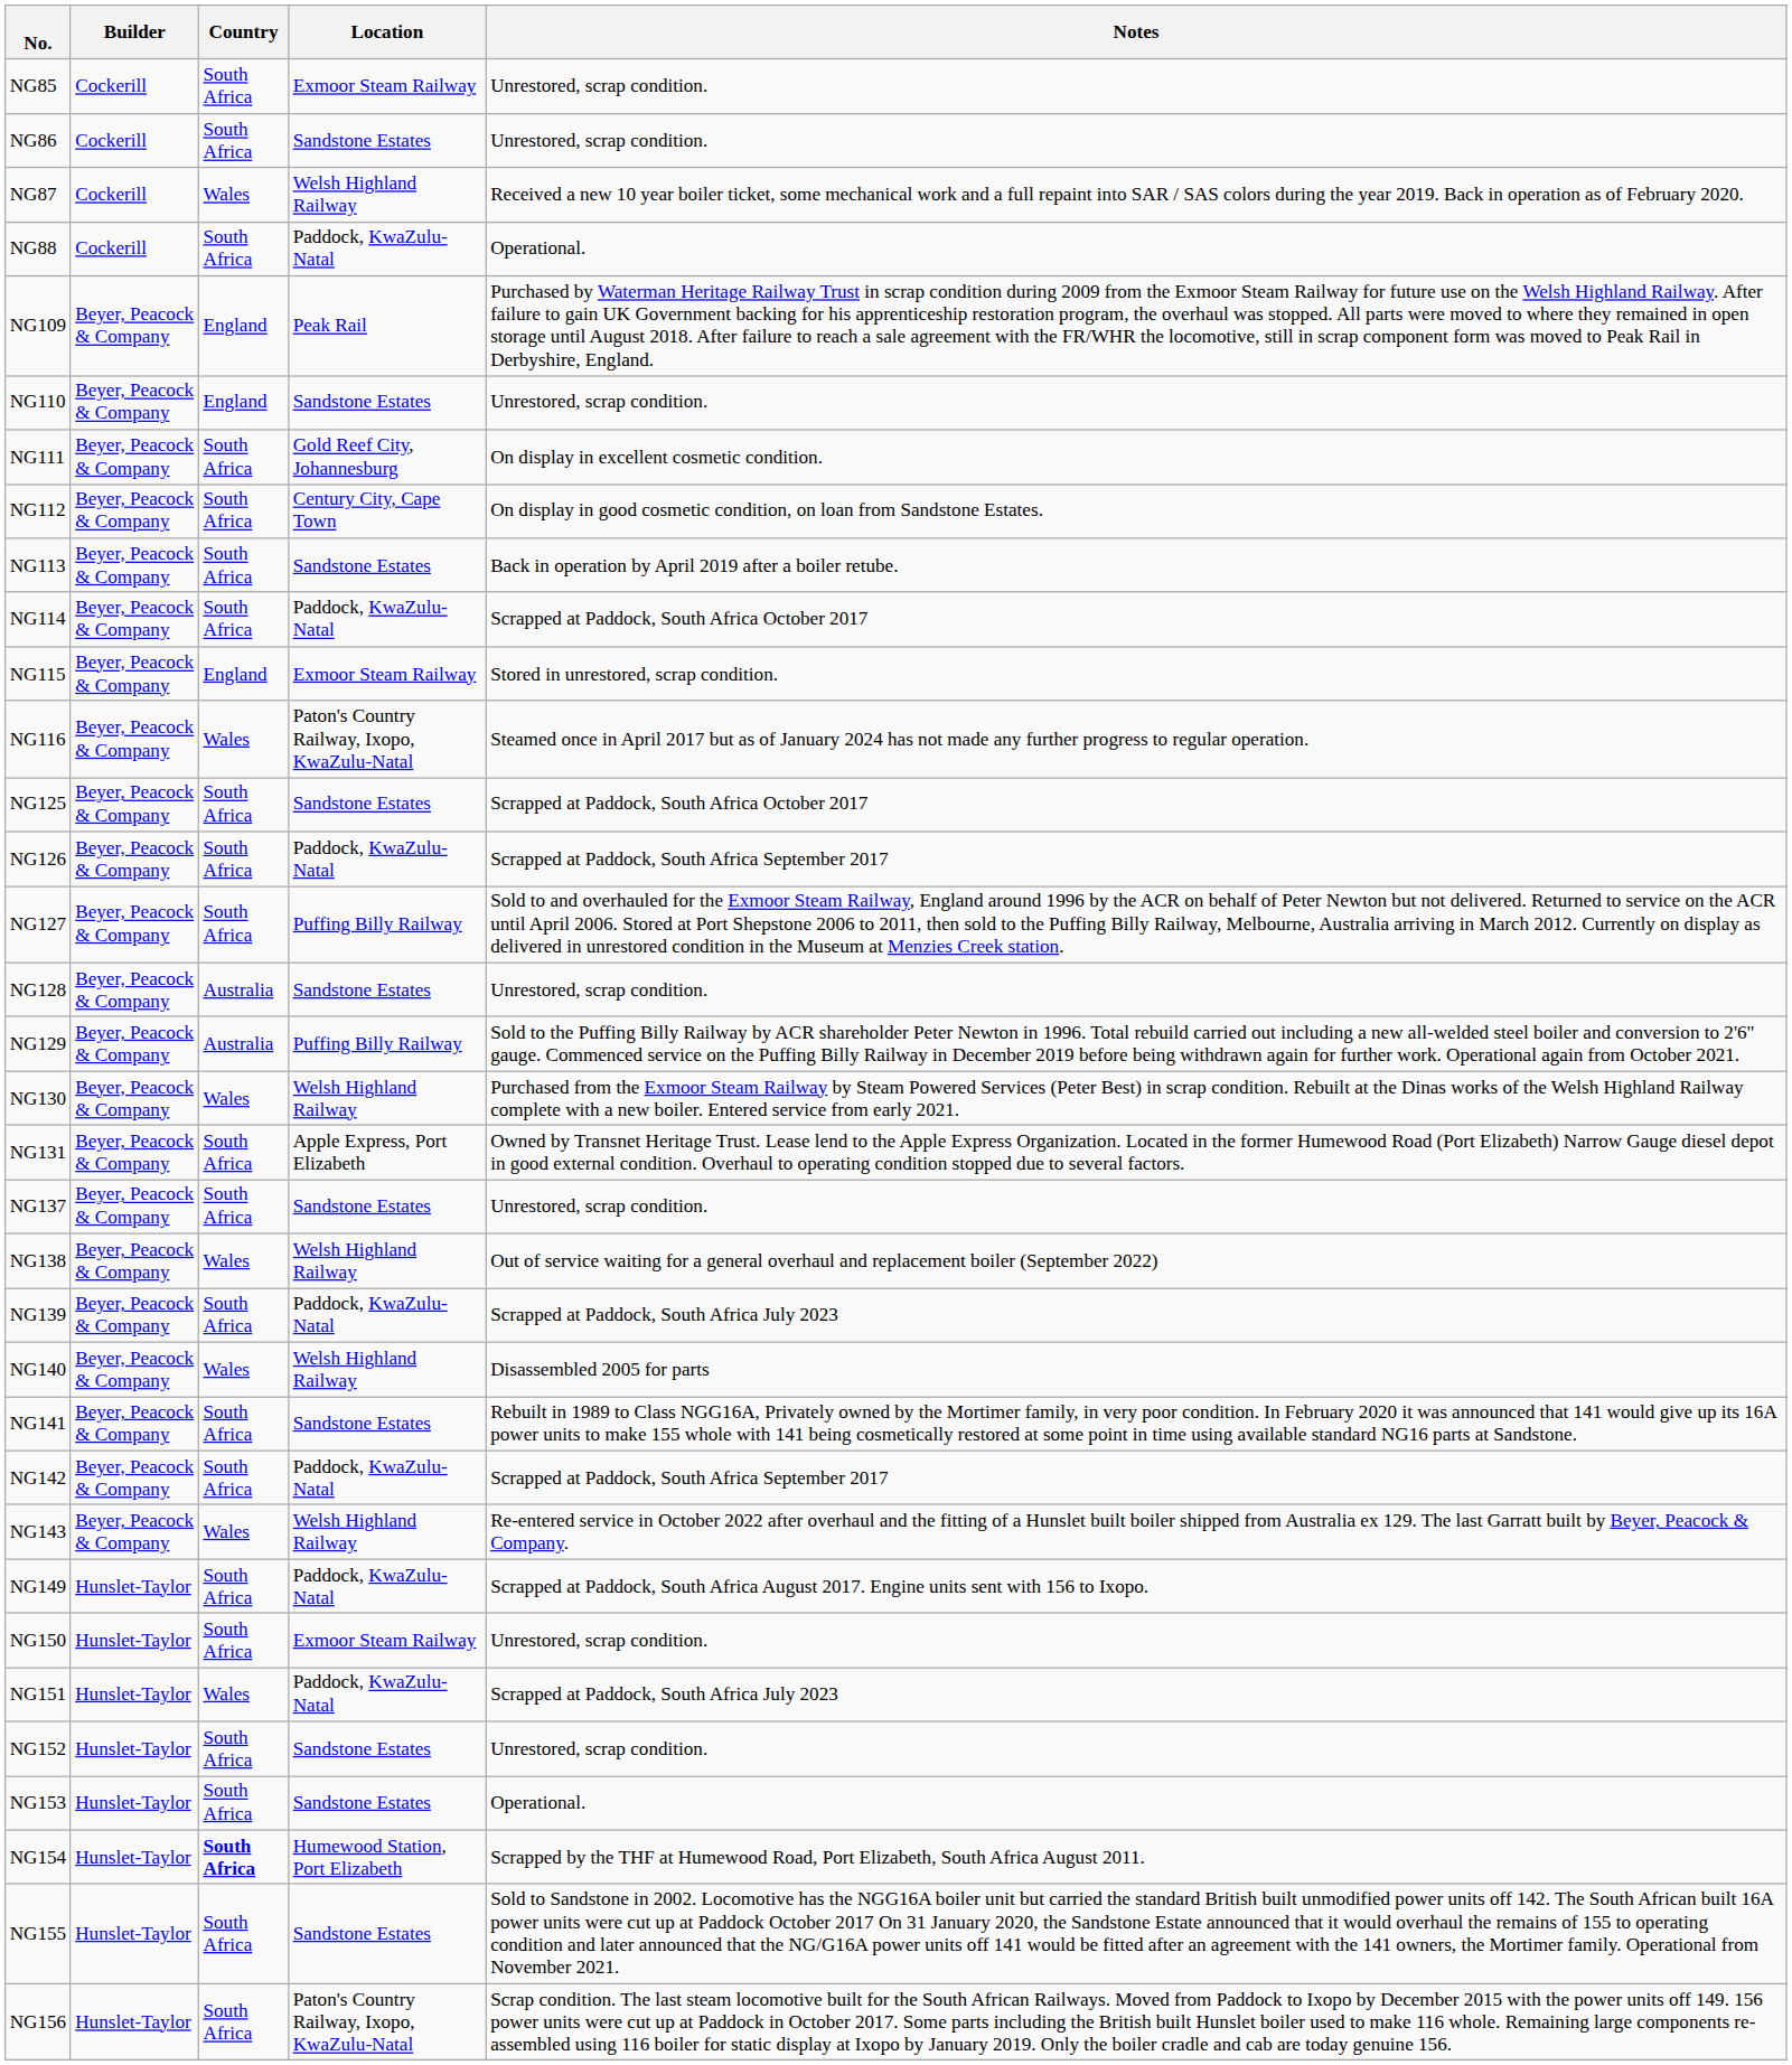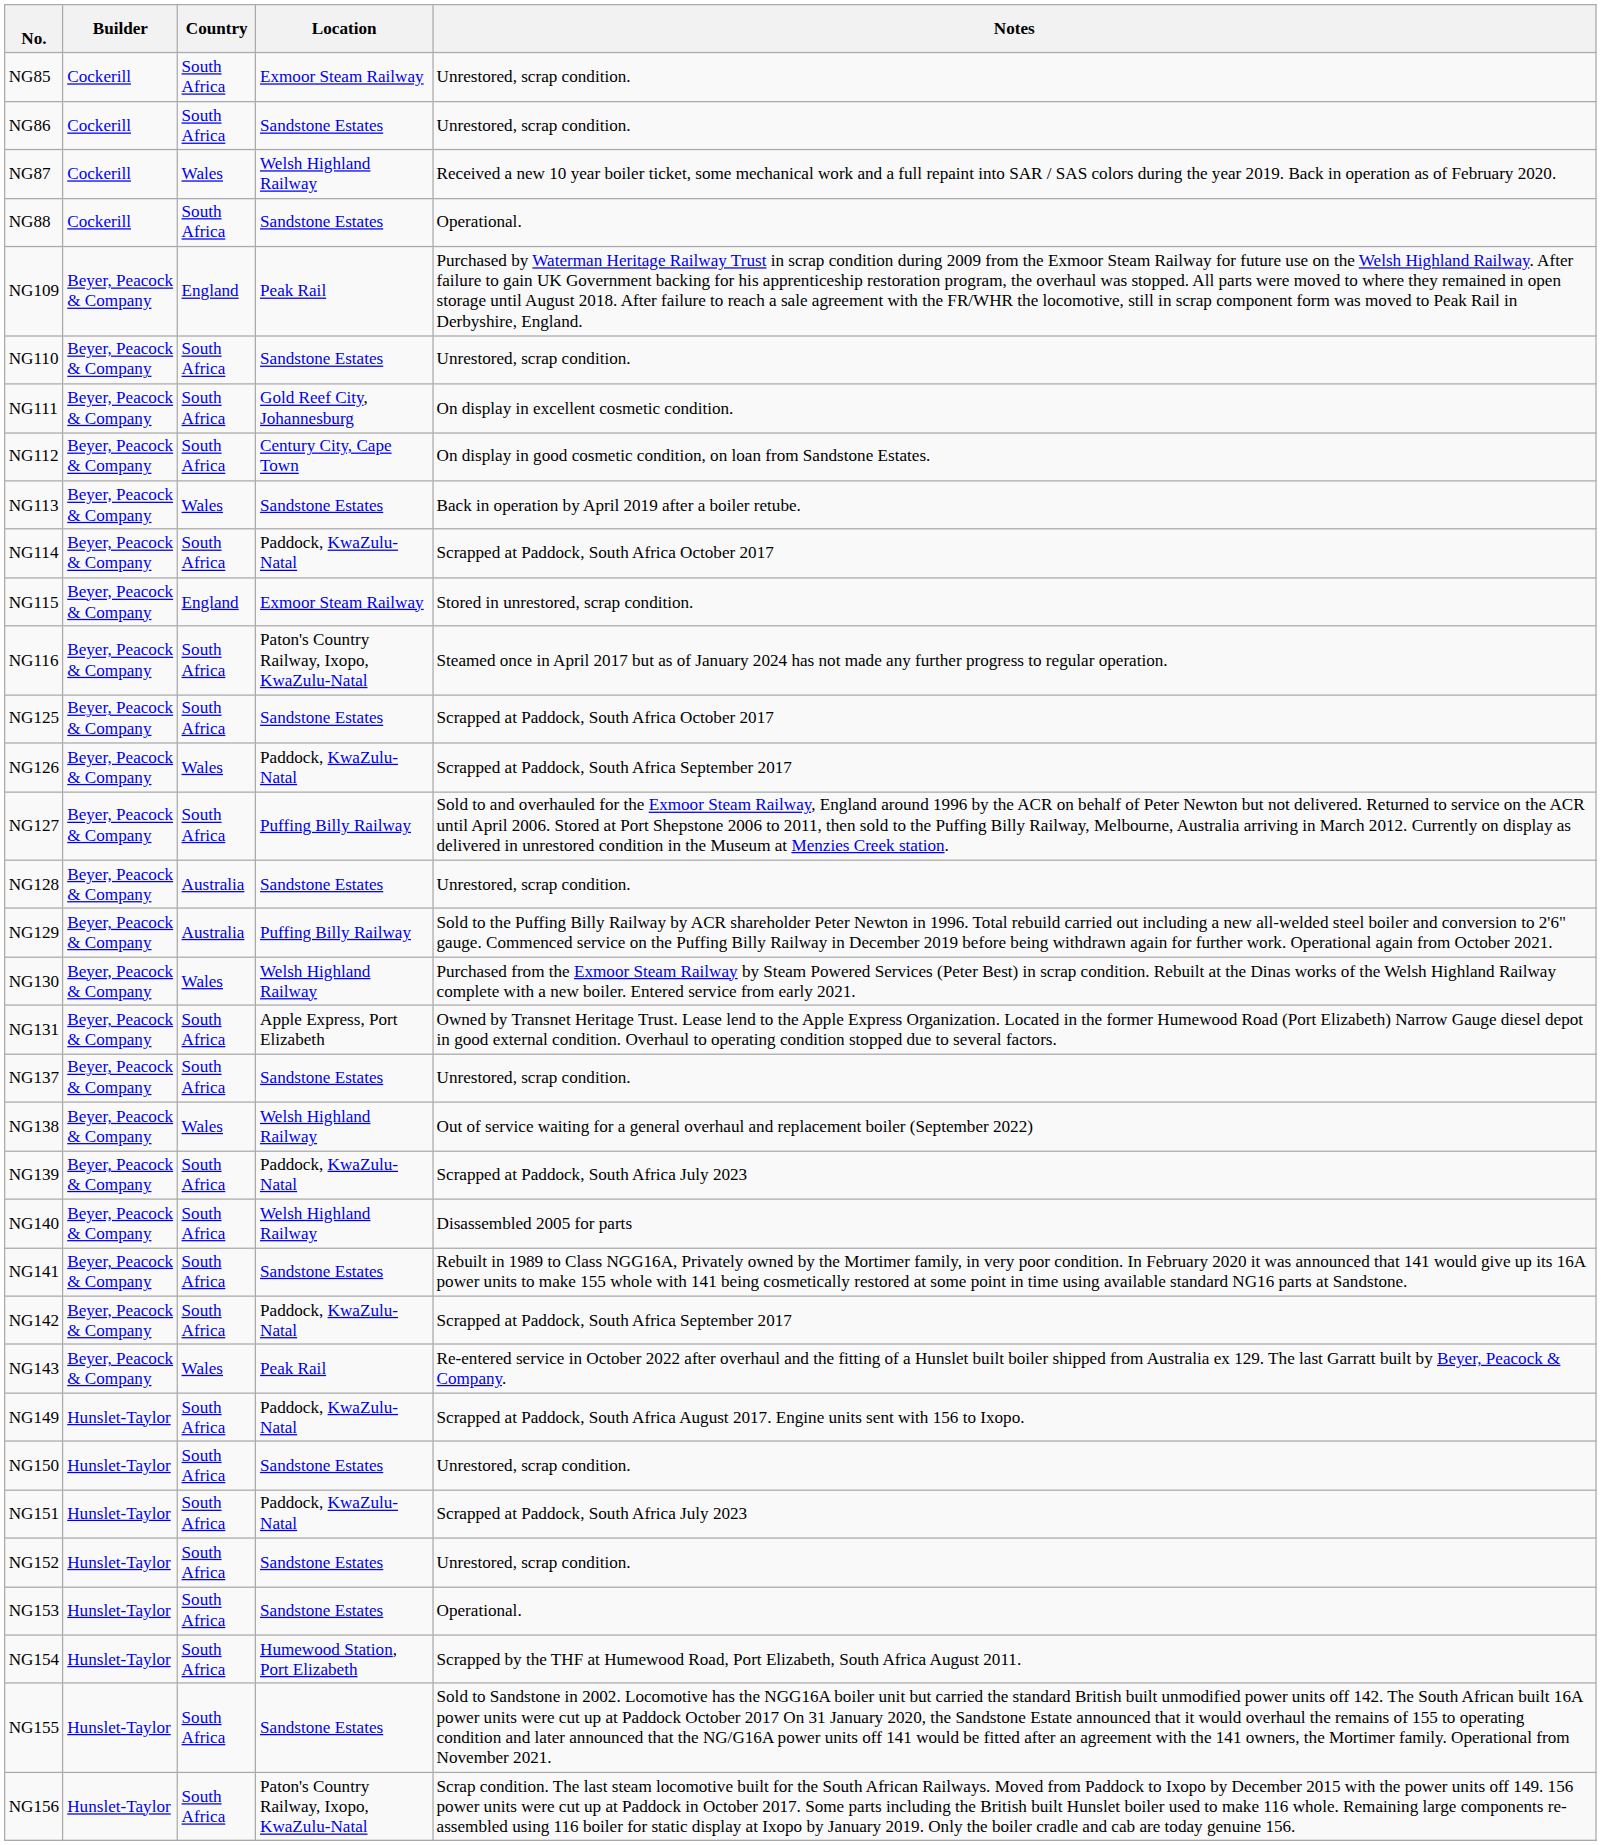NG88 | Location: Paddock, KwaZulu-Natal -> Sandstone Estates
NG110 | Country: England -> South Africa
NG113 | Country: South Africa -> Wales
NG116 | Country: Wales -> South Africa
NG126 | Country: South Africa -> Wales
NG140 | Country: Wales -> South Africa
NG143 | Location: Welsh Highland Railway -> Peak Rail
NG150 | Location: Exmoor Steam Railway -> Sandstone Estates
NG151 | Country: Wales -> South Africa
NG154 | Country: bold -> normal
